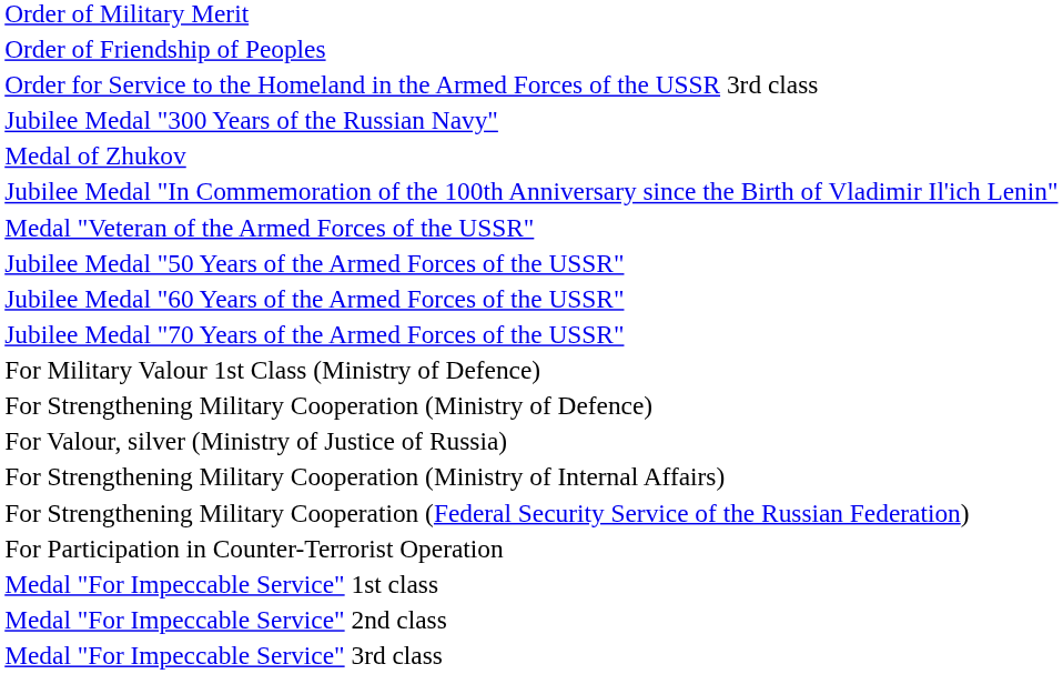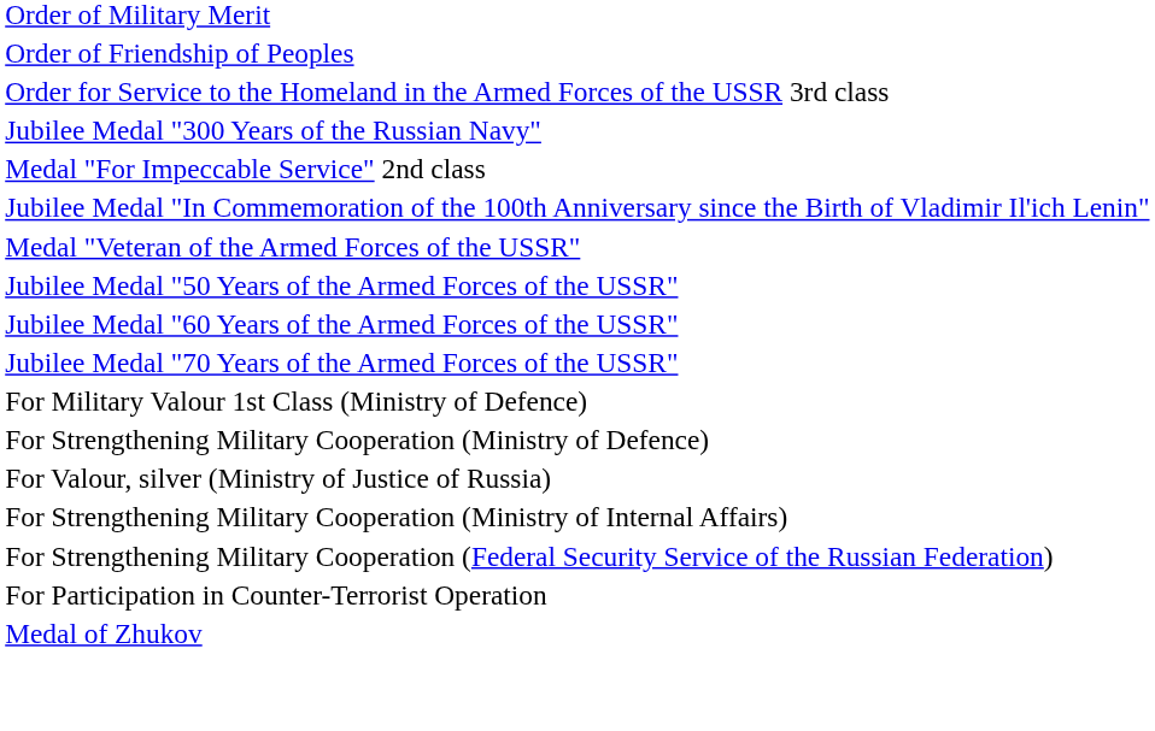rows swapped: Medal of Zhukov <-> Medal "For Impeccable Service" 2nd class
- row: Medal "For Impeccable Service" 1st class
- row: Medal "For Impeccable Service" 3rd class
